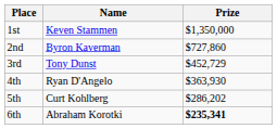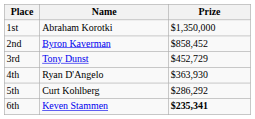1st | Name: Keven Stammen -> Abraham Korotki
2nd | Prize: $727,860 -> $858,452
5th | Prize: $286,202 -> $286,292
6th | Name: Abraham Korotki -> Keven Stammen
